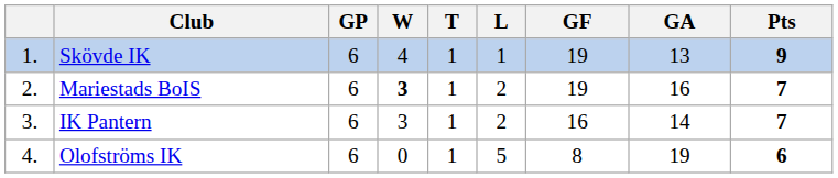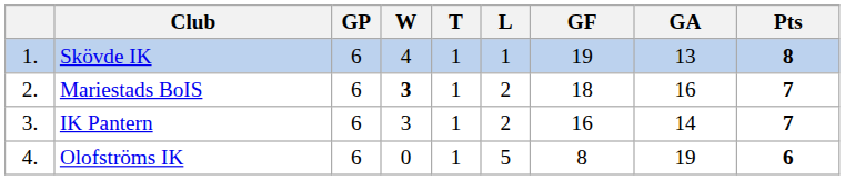Skövde IK | Pts: 9 -> 8
Mariestads BoIS | GF: 19 -> 18
